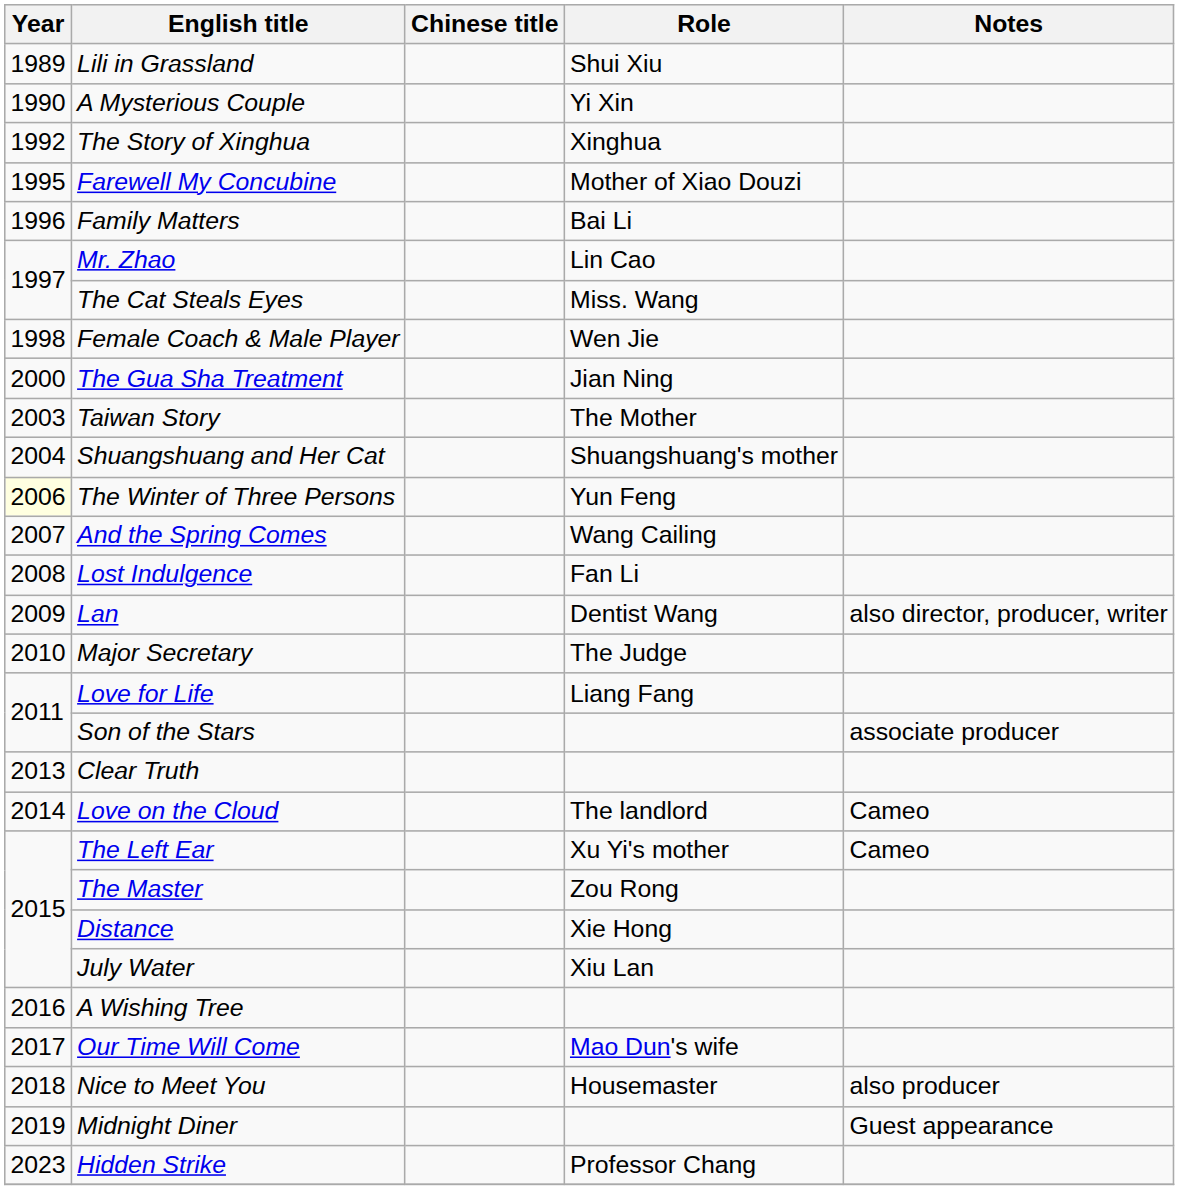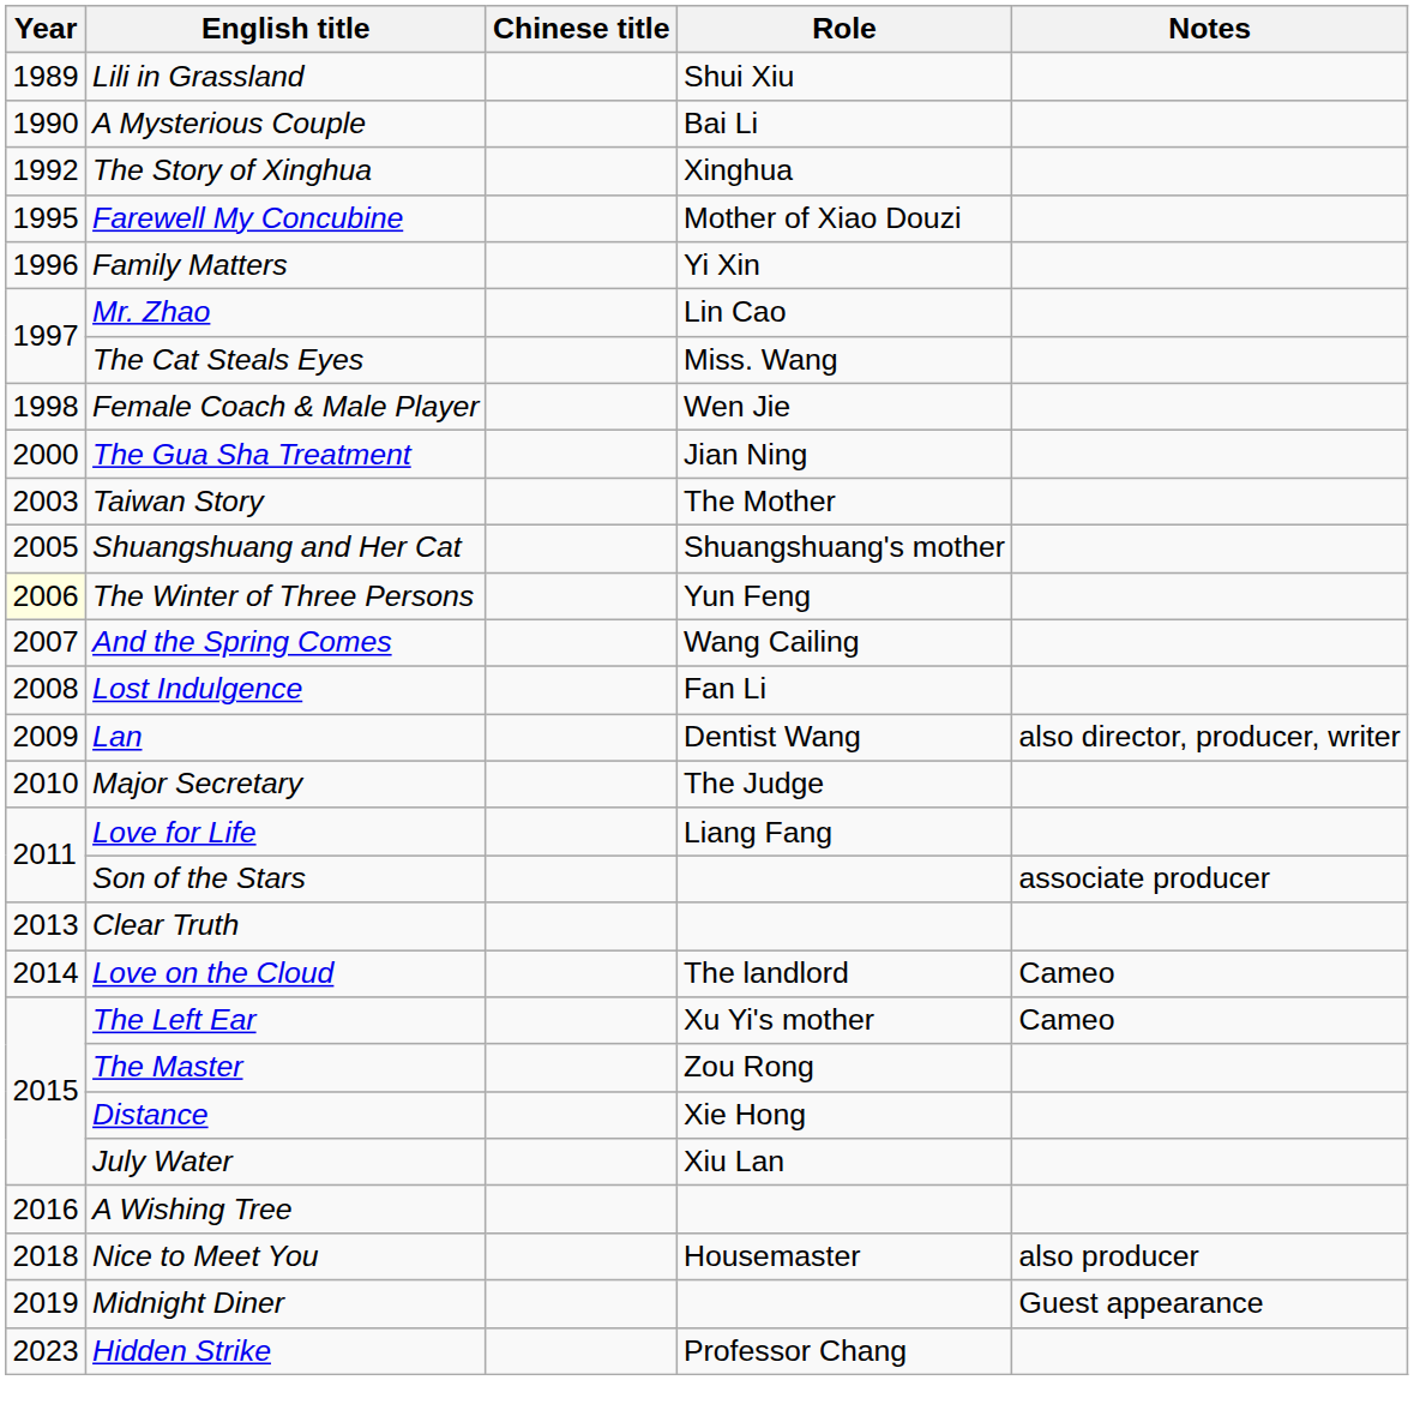A Mysterious Couple | Role: Yi Xin -> Bai Li
Family Matters | Role: Bai Li -> Yi Xin
Shuangshuang and Her Cat | Year: 2004 -> 2005
- row: 2017 | Our Time Will Come | Mao Dun's wife
